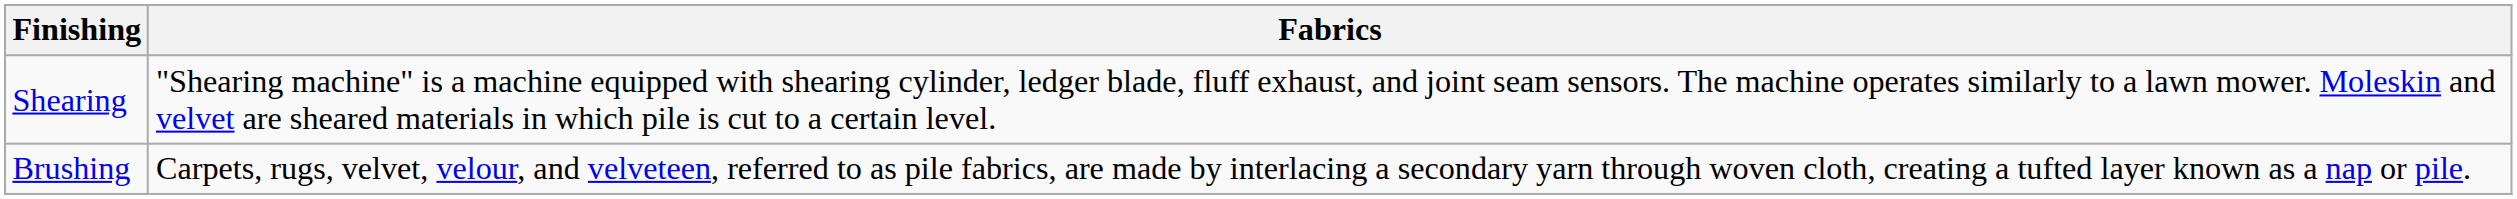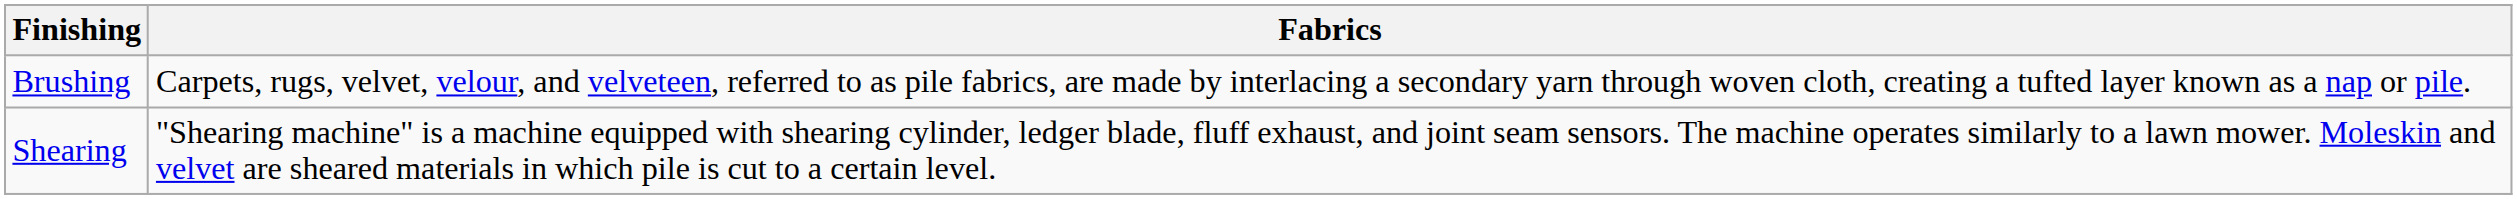rows swapped: Brushing <-> Shearing
